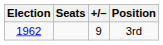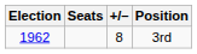3rd | +/–: 9 -> 8
